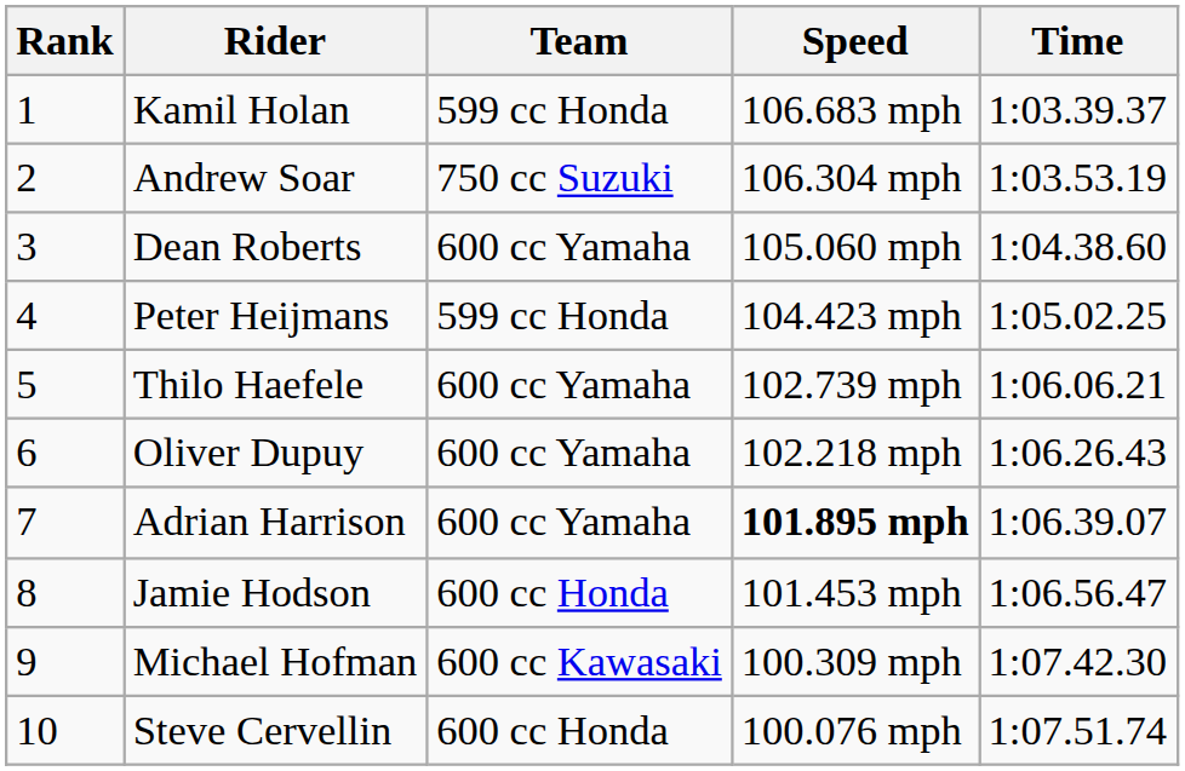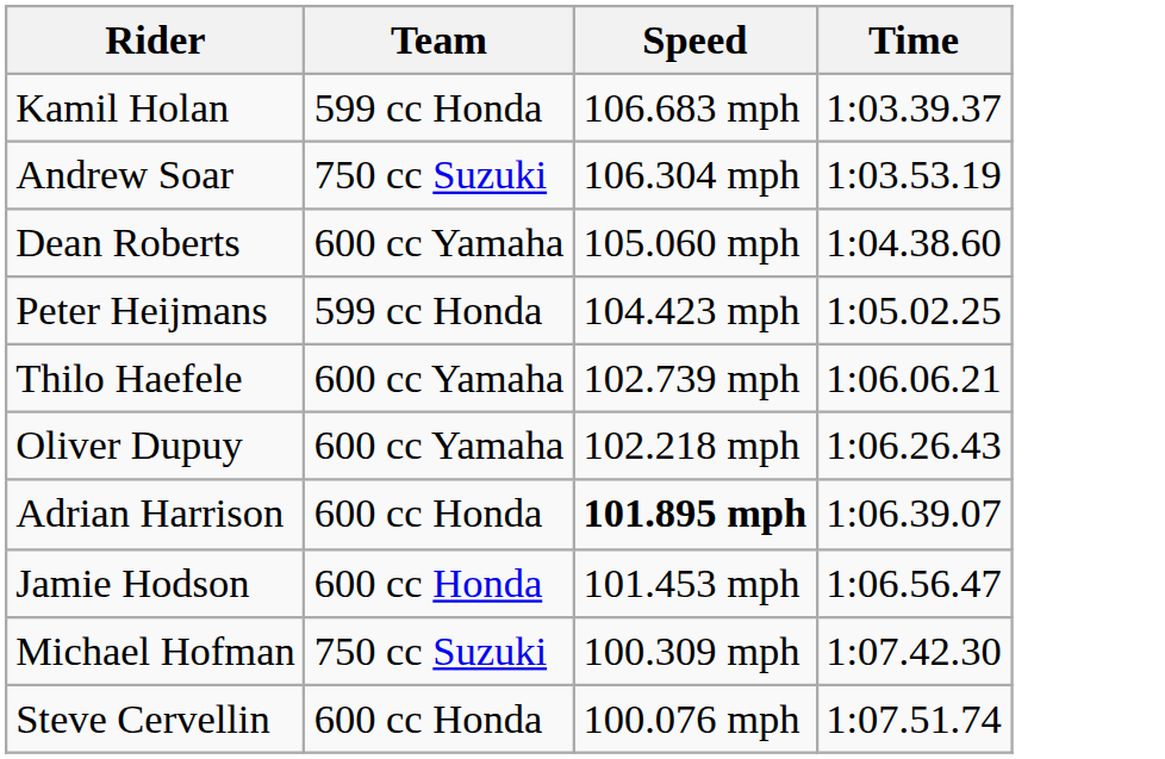- column: Rank | 1 | 2 | 3 | 4 | 5 | 6 | 7 | 8 | 9 | 10
Adrian Harrison | Team: 600 cc Yamaha -> 600 cc Honda
Michael Hofman | Team: 600 cc Kawasaki -> 750 cc Suzuki
